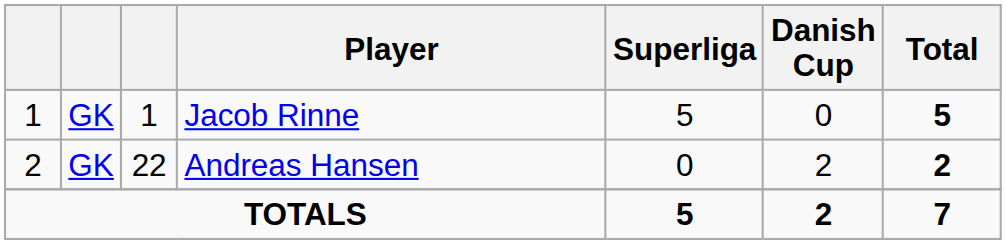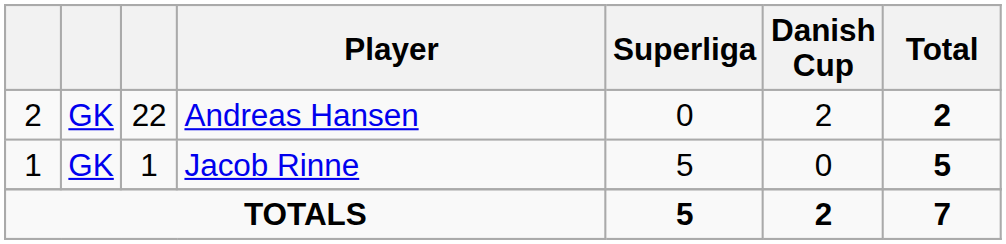rows swapped: Jacob Rinne <-> Andreas Hansen
